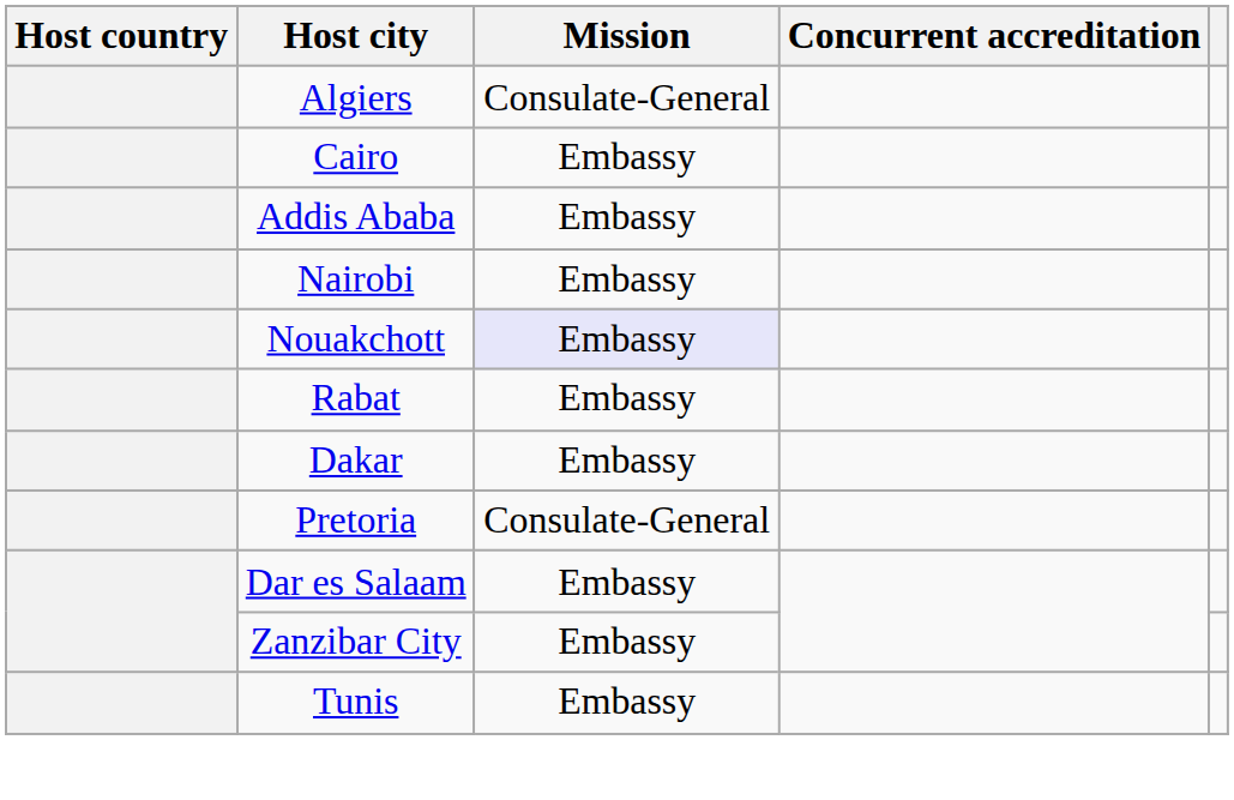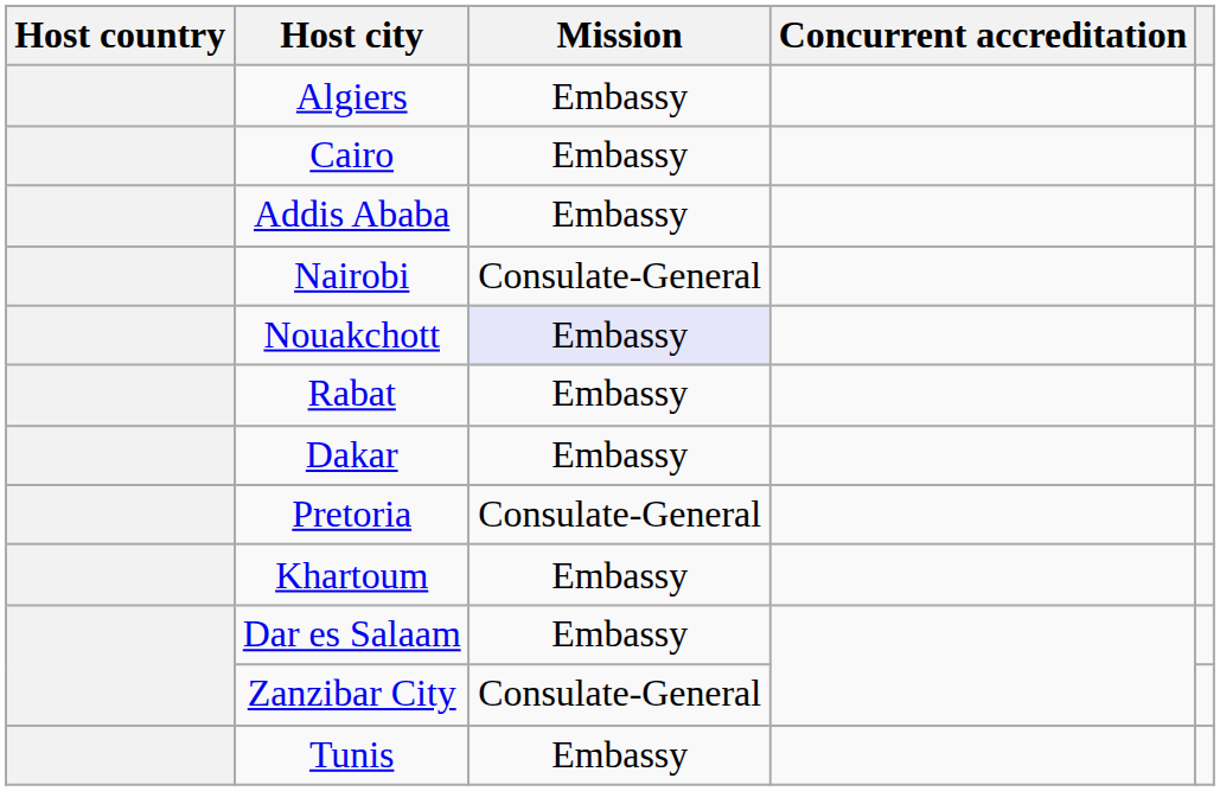Algiers | Mission: Consulate-General -> Embassy
Nairobi | Mission: Embassy -> Consulate-General
+ row: Khartoum | Embassy
Zanzibar City | Mission: Embassy -> Consulate-General
